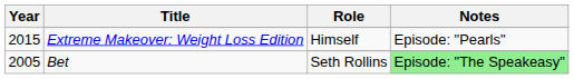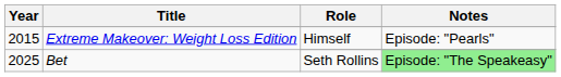Bet / Seth Rollins | Year: 2005 -> 2025
